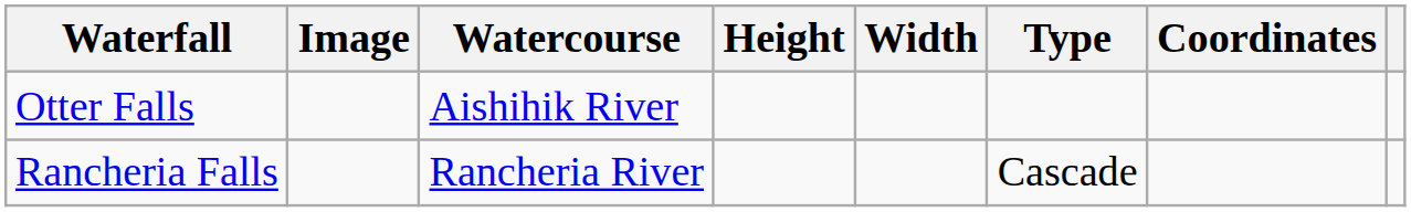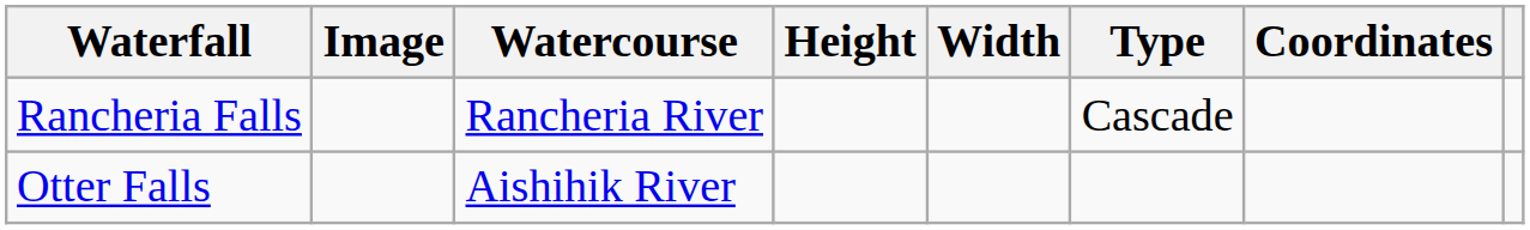rows swapped: Otter Falls <-> Rancheria Falls
